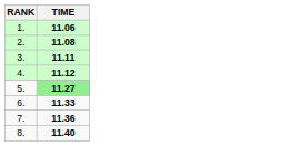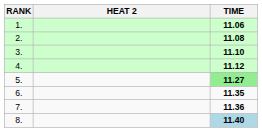+ column: HEAT 2
3. | TIME: 11.11 -> 11.10
6. | TIME: 11.33 -> 11.35
8. | TIME: no background -> lightblue background
